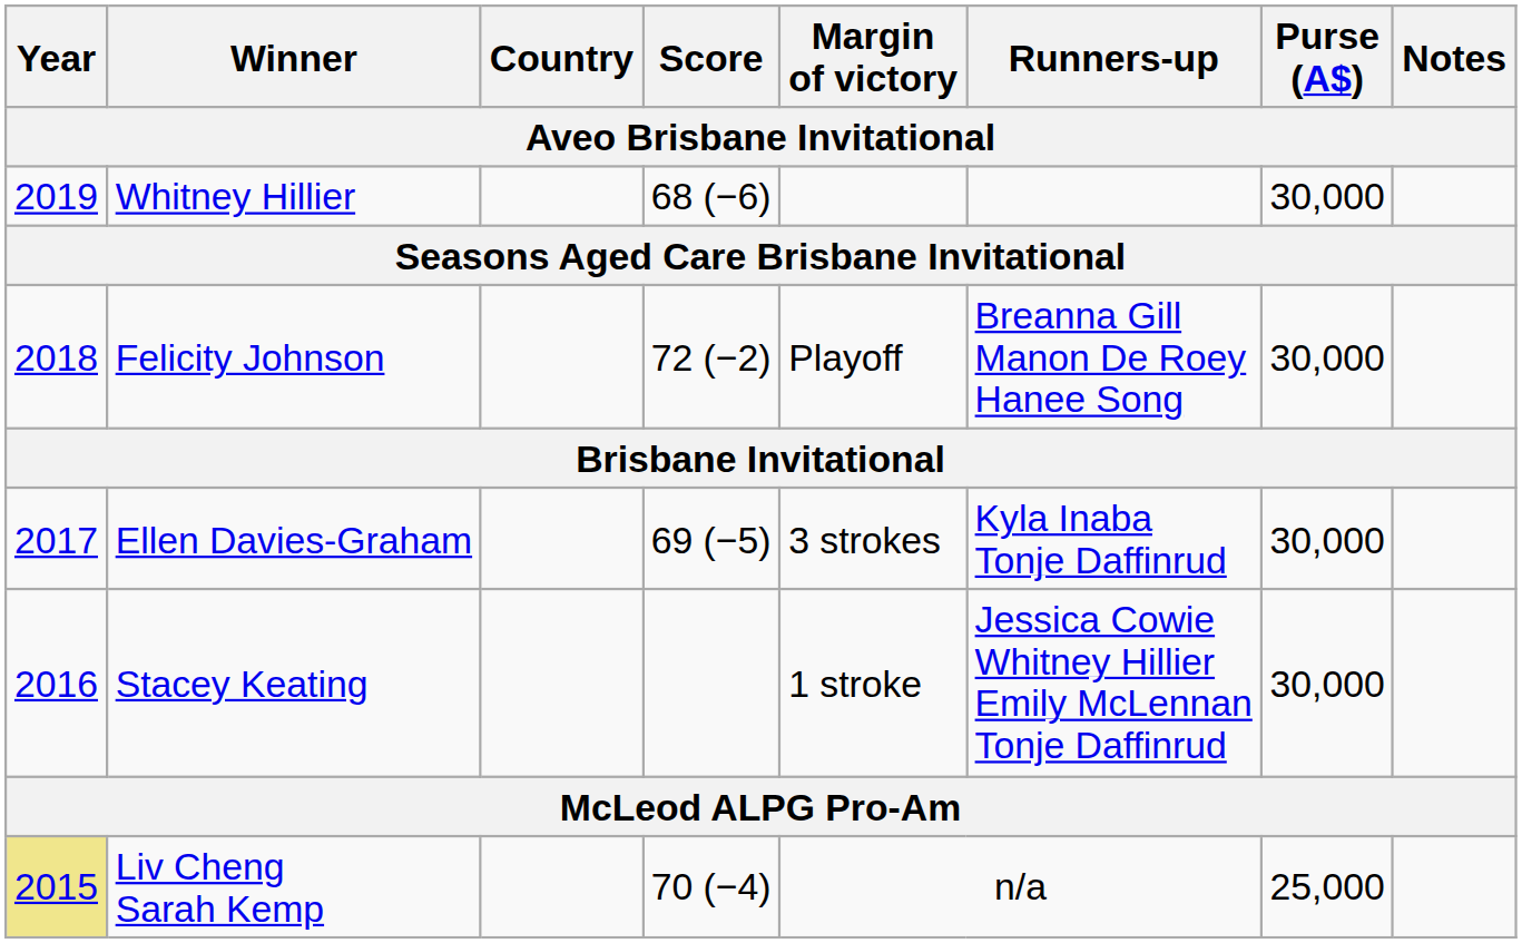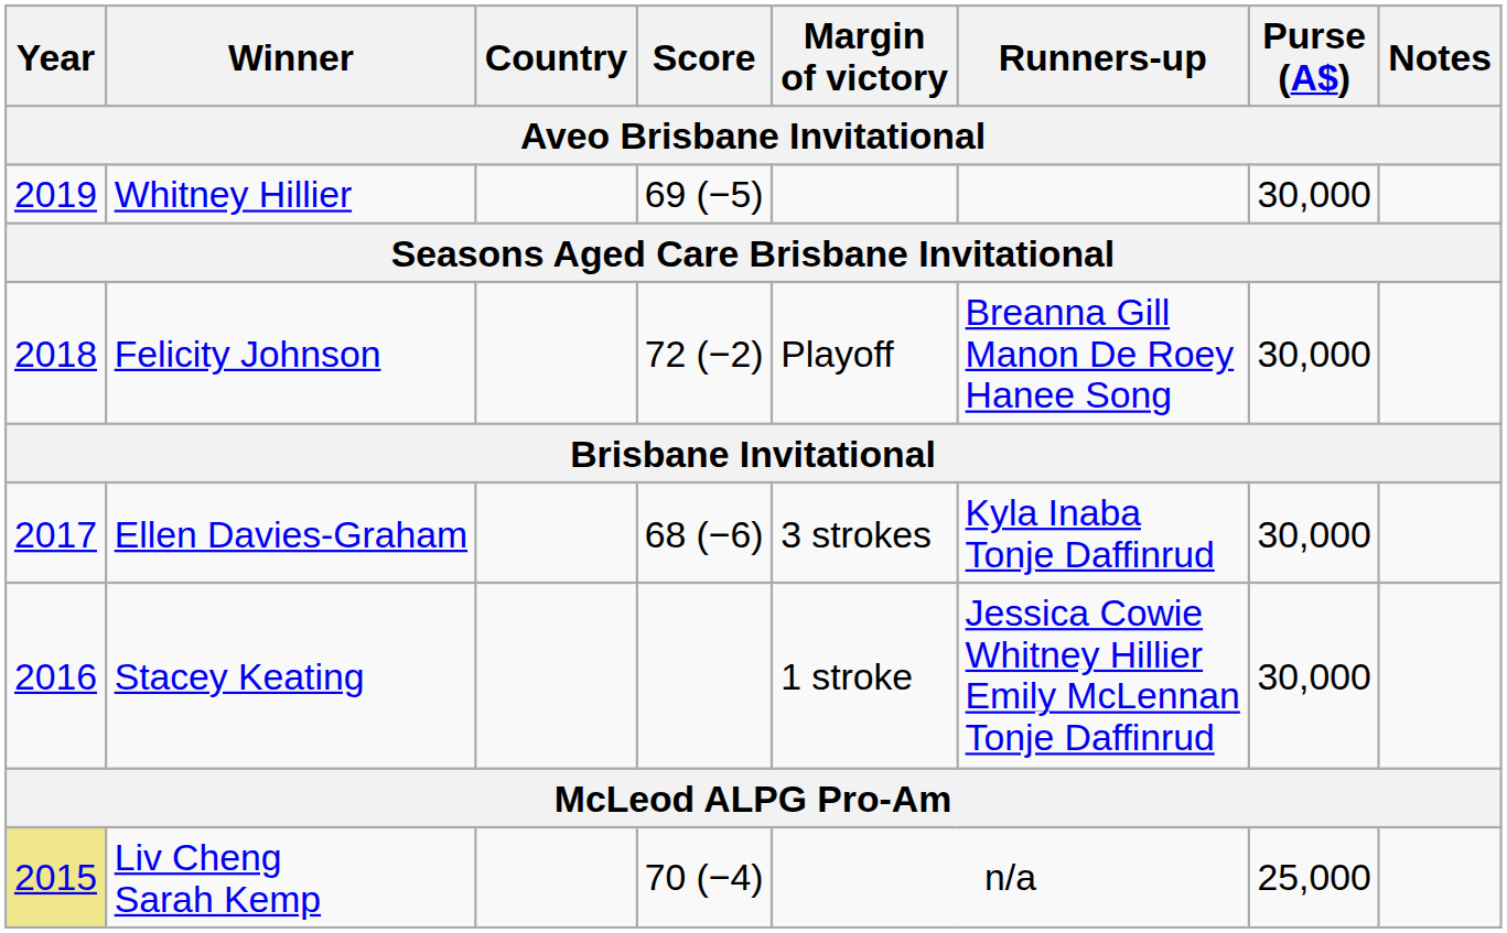Whitney Hillier | Score: 68 (−6) -> 69 (−5)
Ellen Davies-Graham | Score: 69 (−5) -> 68 (−6)
